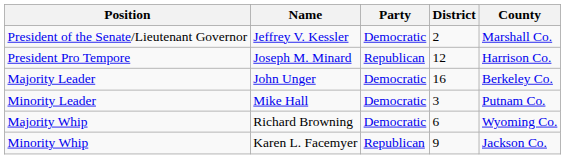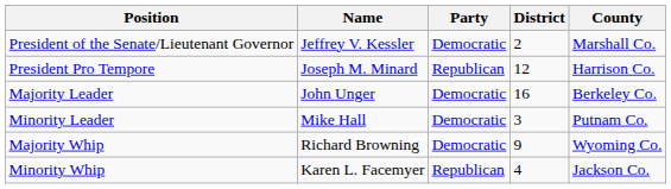Majority Whip | District: 6 -> 9
Minority Whip | District: 9 -> 4
